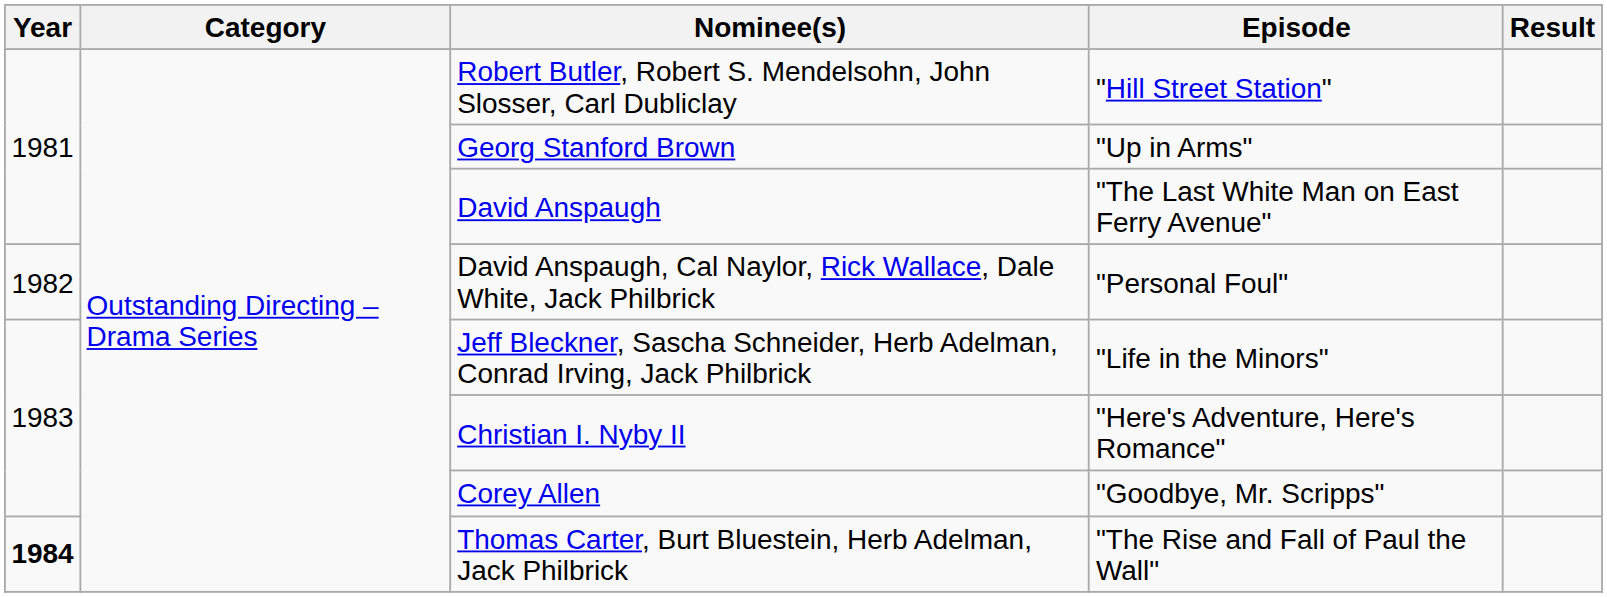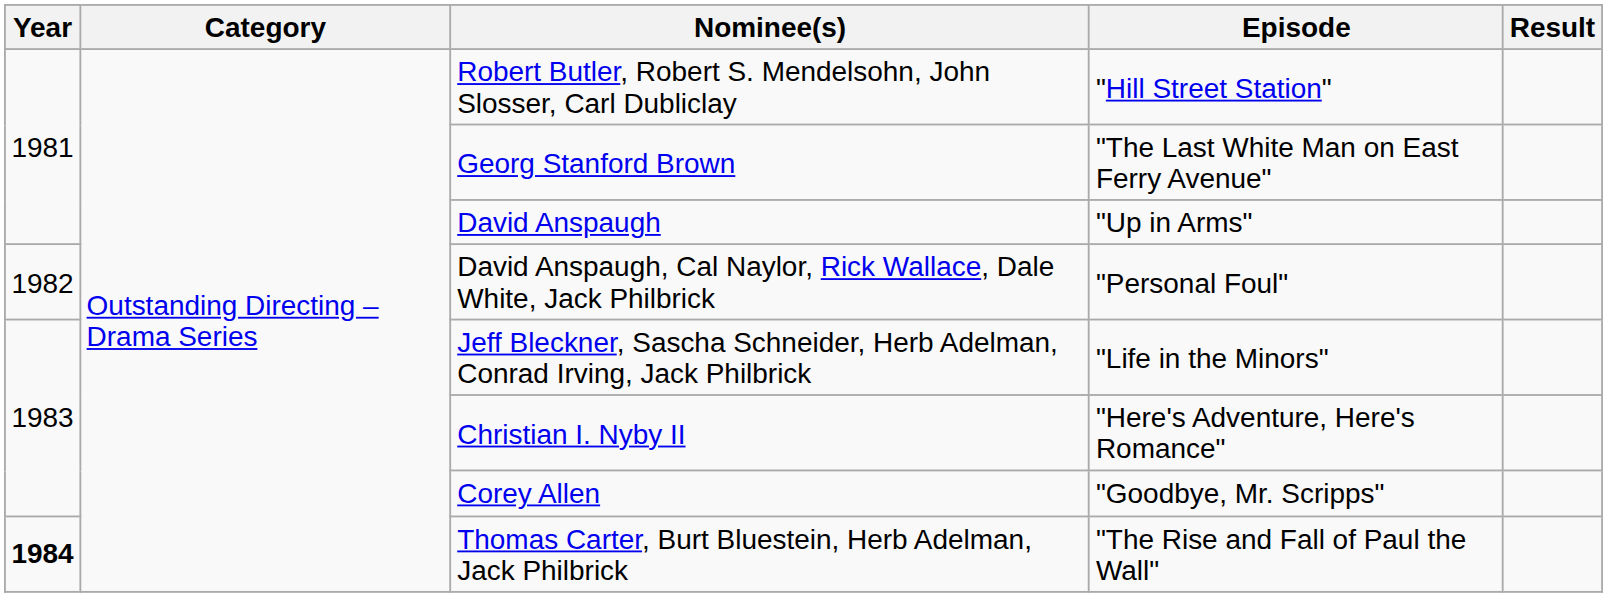Georg Stanford Brown | Episode: "Up in Arms" -> "The Last White Man on East Ferry Avenue"
David Anspaugh | Episode: "The Last White Man on East Ferry Avenue" -> "Up in Arms"
